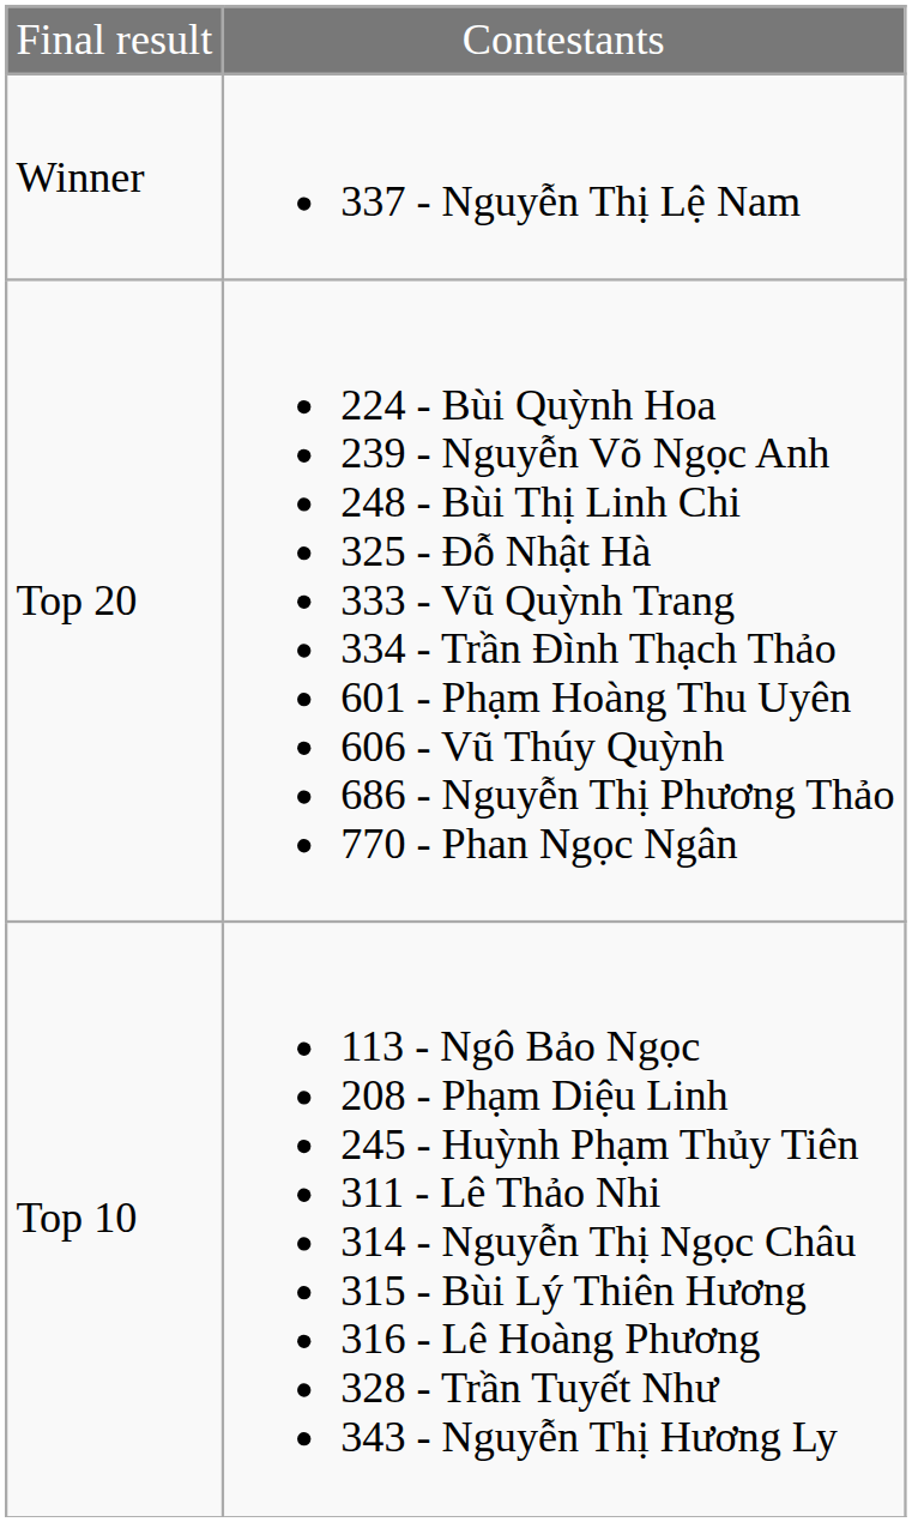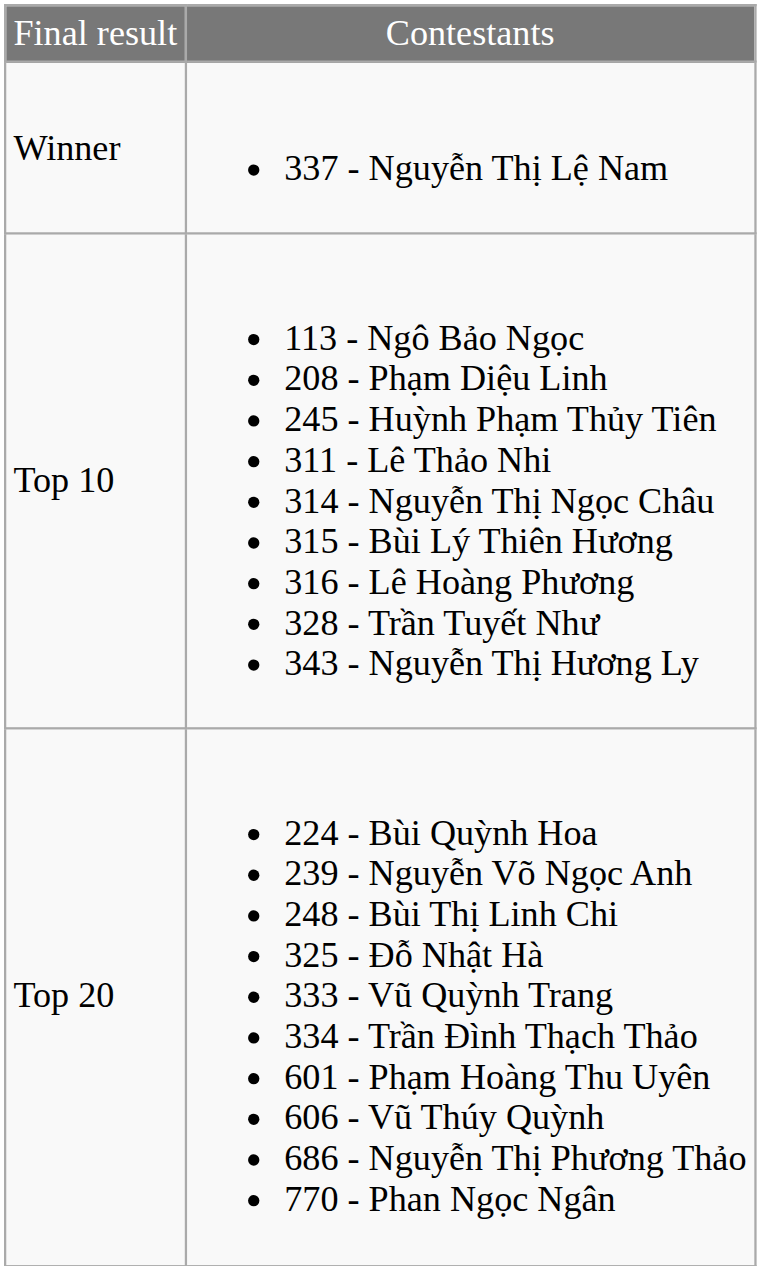rows swapped: Top 10 <-> Top 20
